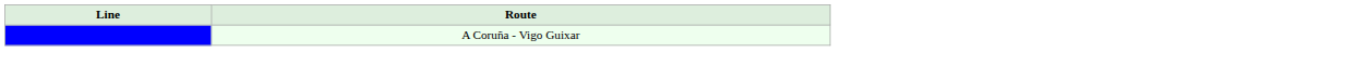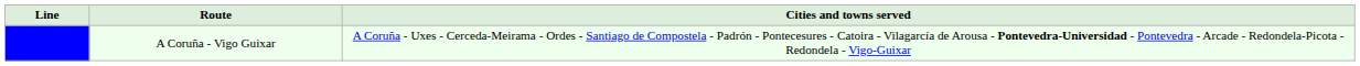+ column: Cities and towns served | A Coruña - Uxes - Cerceda-Meirama - Ordes - Santiago de Compostela - Padrón - Pontecesures - Catoira - Vilagarcía de Arousa - Pontevedra-Universidad - Pontevedra - Arcade - Redondela-Picota - Redondela - Vigo-Guixar
